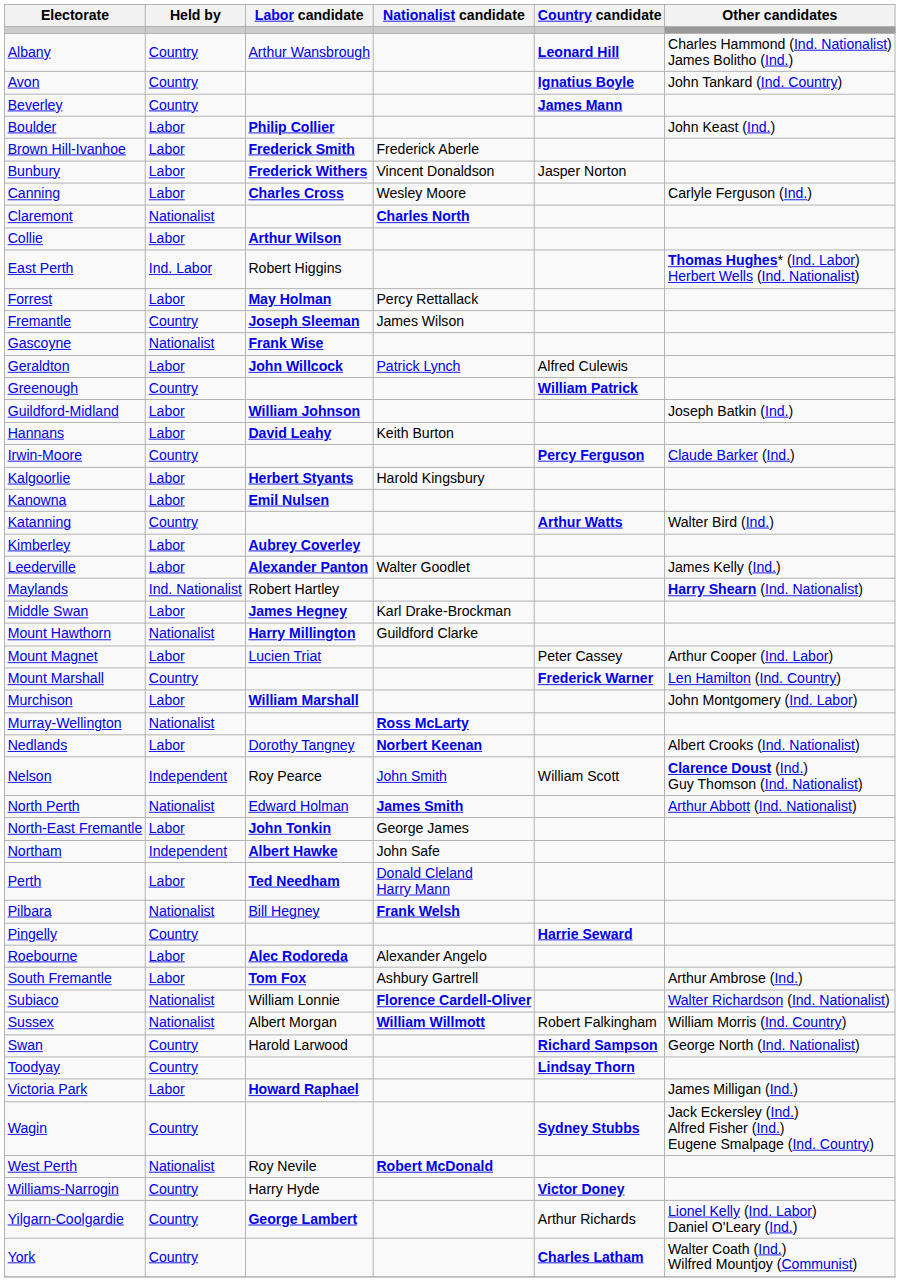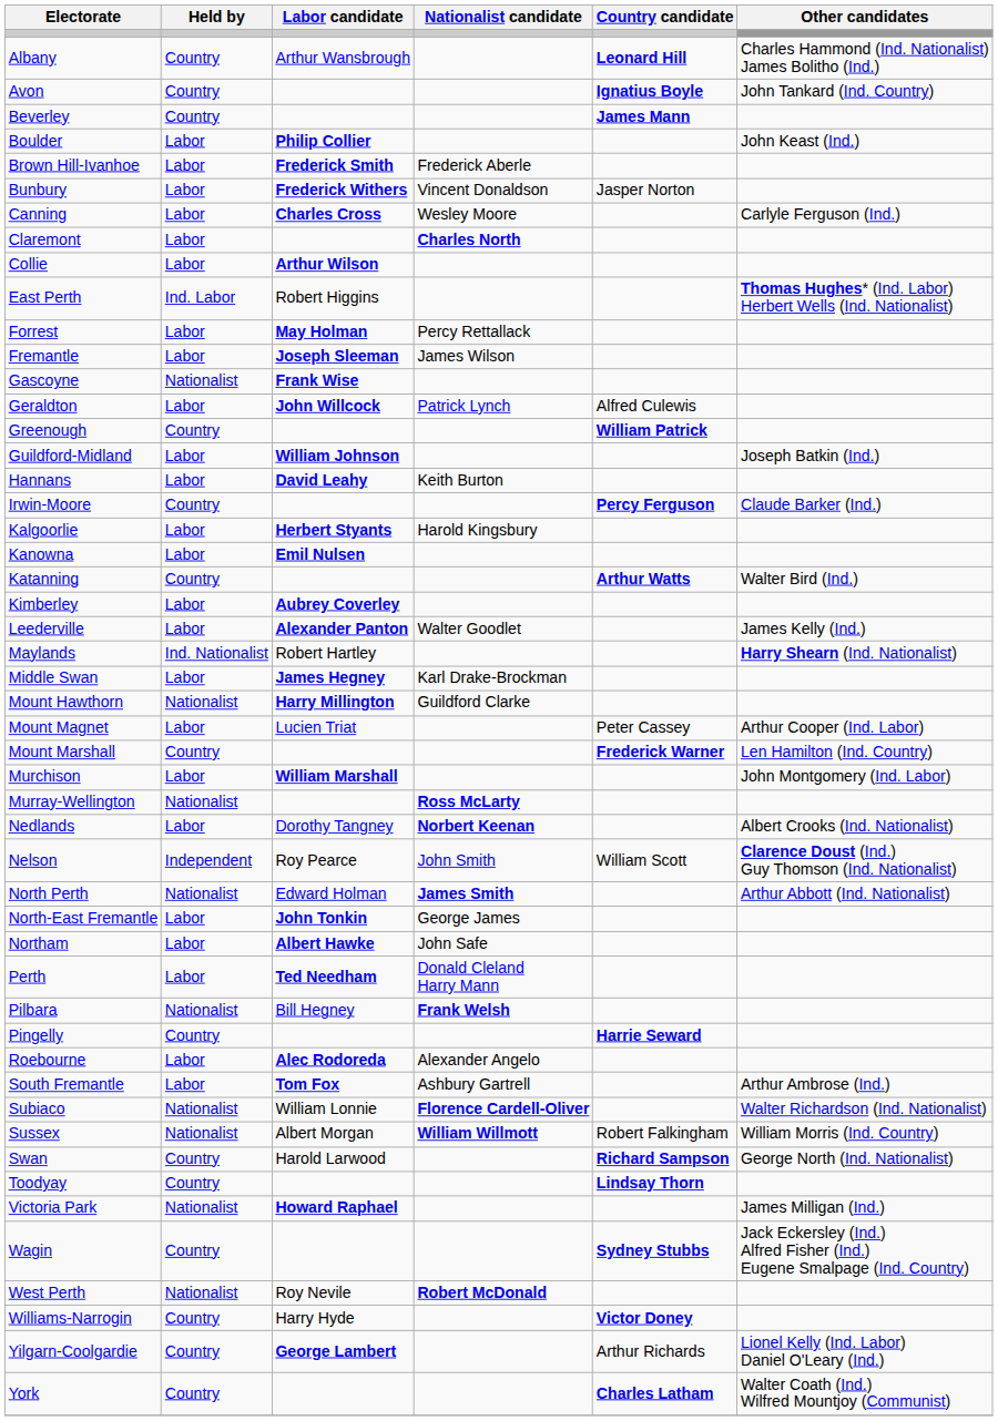Claremont | Held by: Nationalist -> Labor
Fremantle | Held by: Country -> Labor
Northam | Held by: Independent -> Labor
Victoria Park | Held by: Labor -> Nationalist
